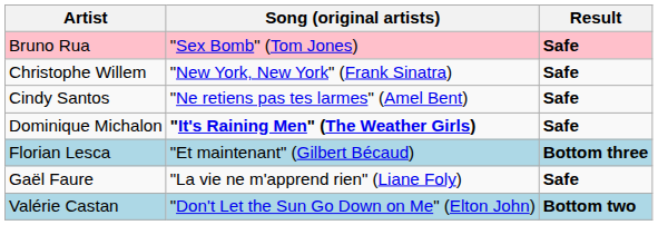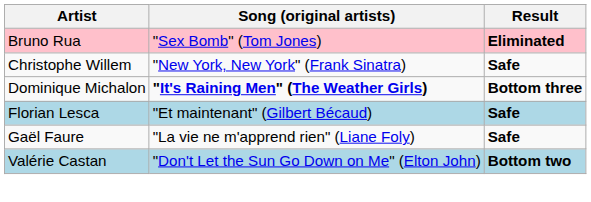Bruno Rua | Result: Safe -> Eliminated
- row: Cindy Santos | "Ne retiens pas tes larmes" (Amel Bent) | Safe
Dominique Michalon | Result: Safe -> Bottom three
Florian Lesca | Result: Bottom three -> Safe
